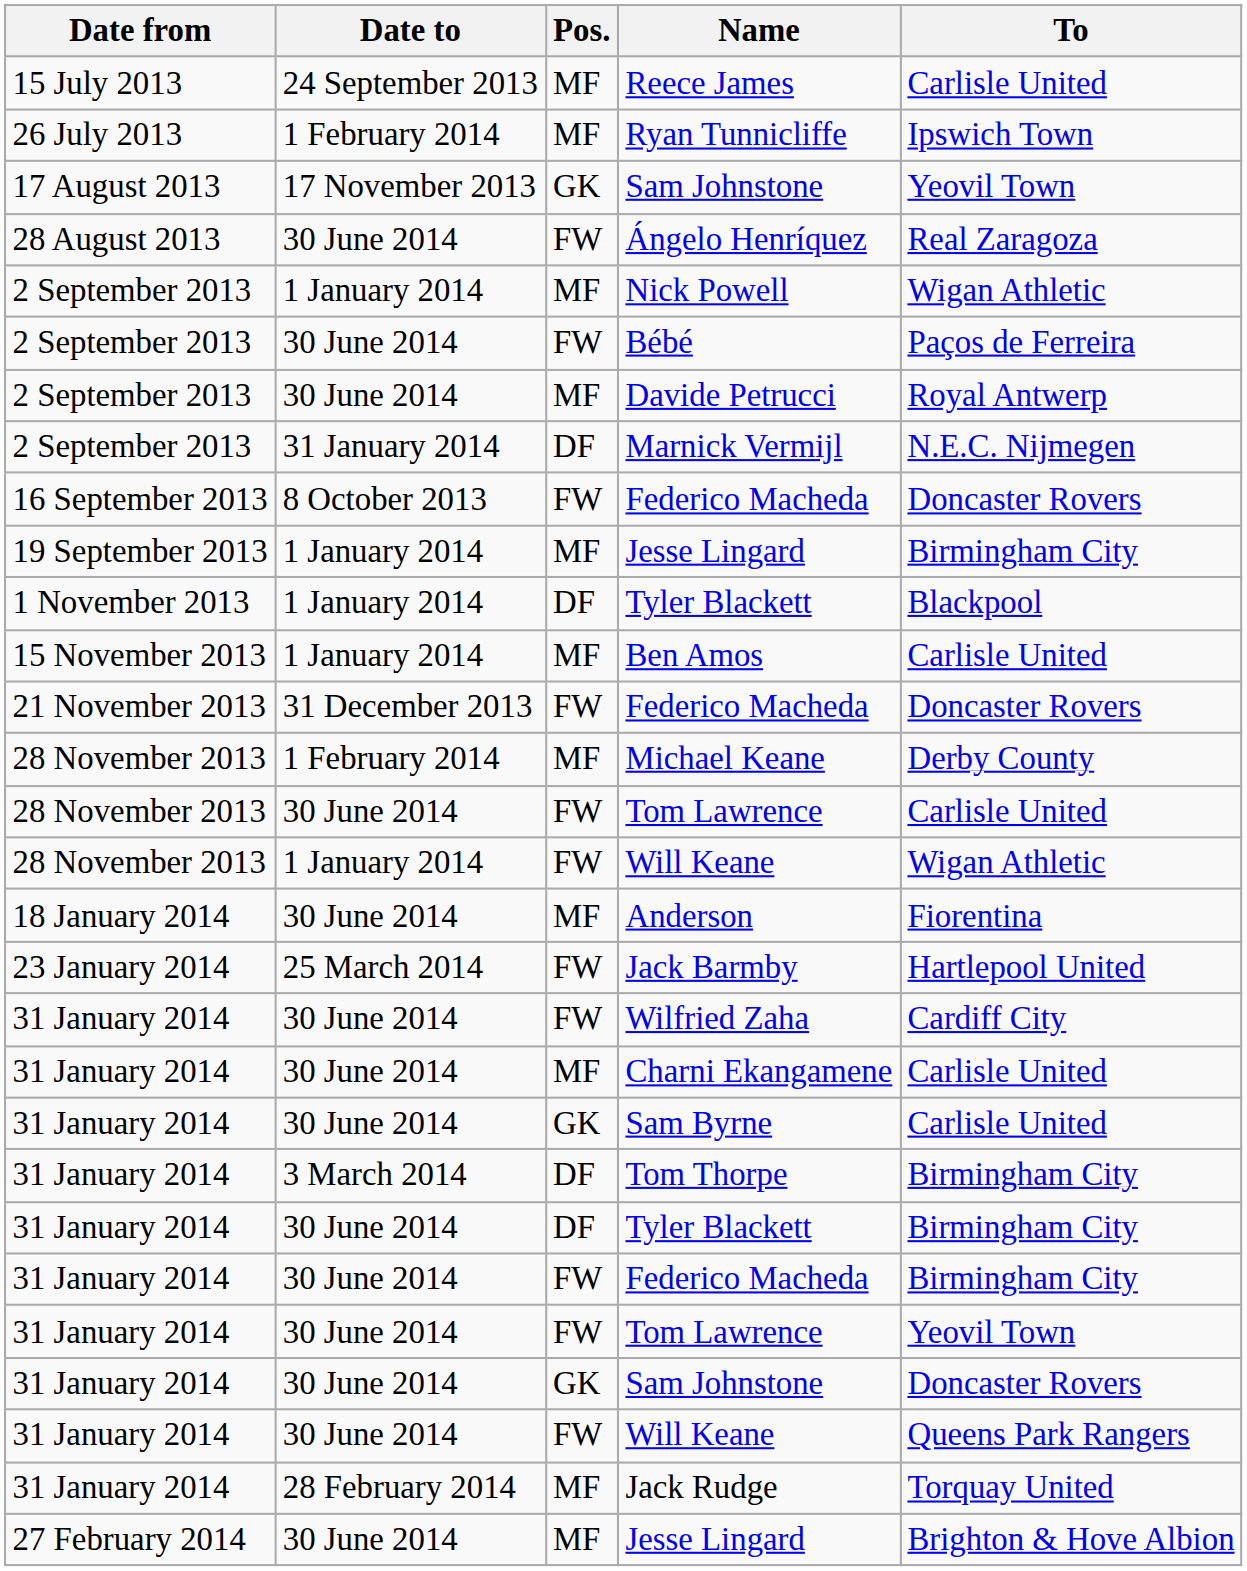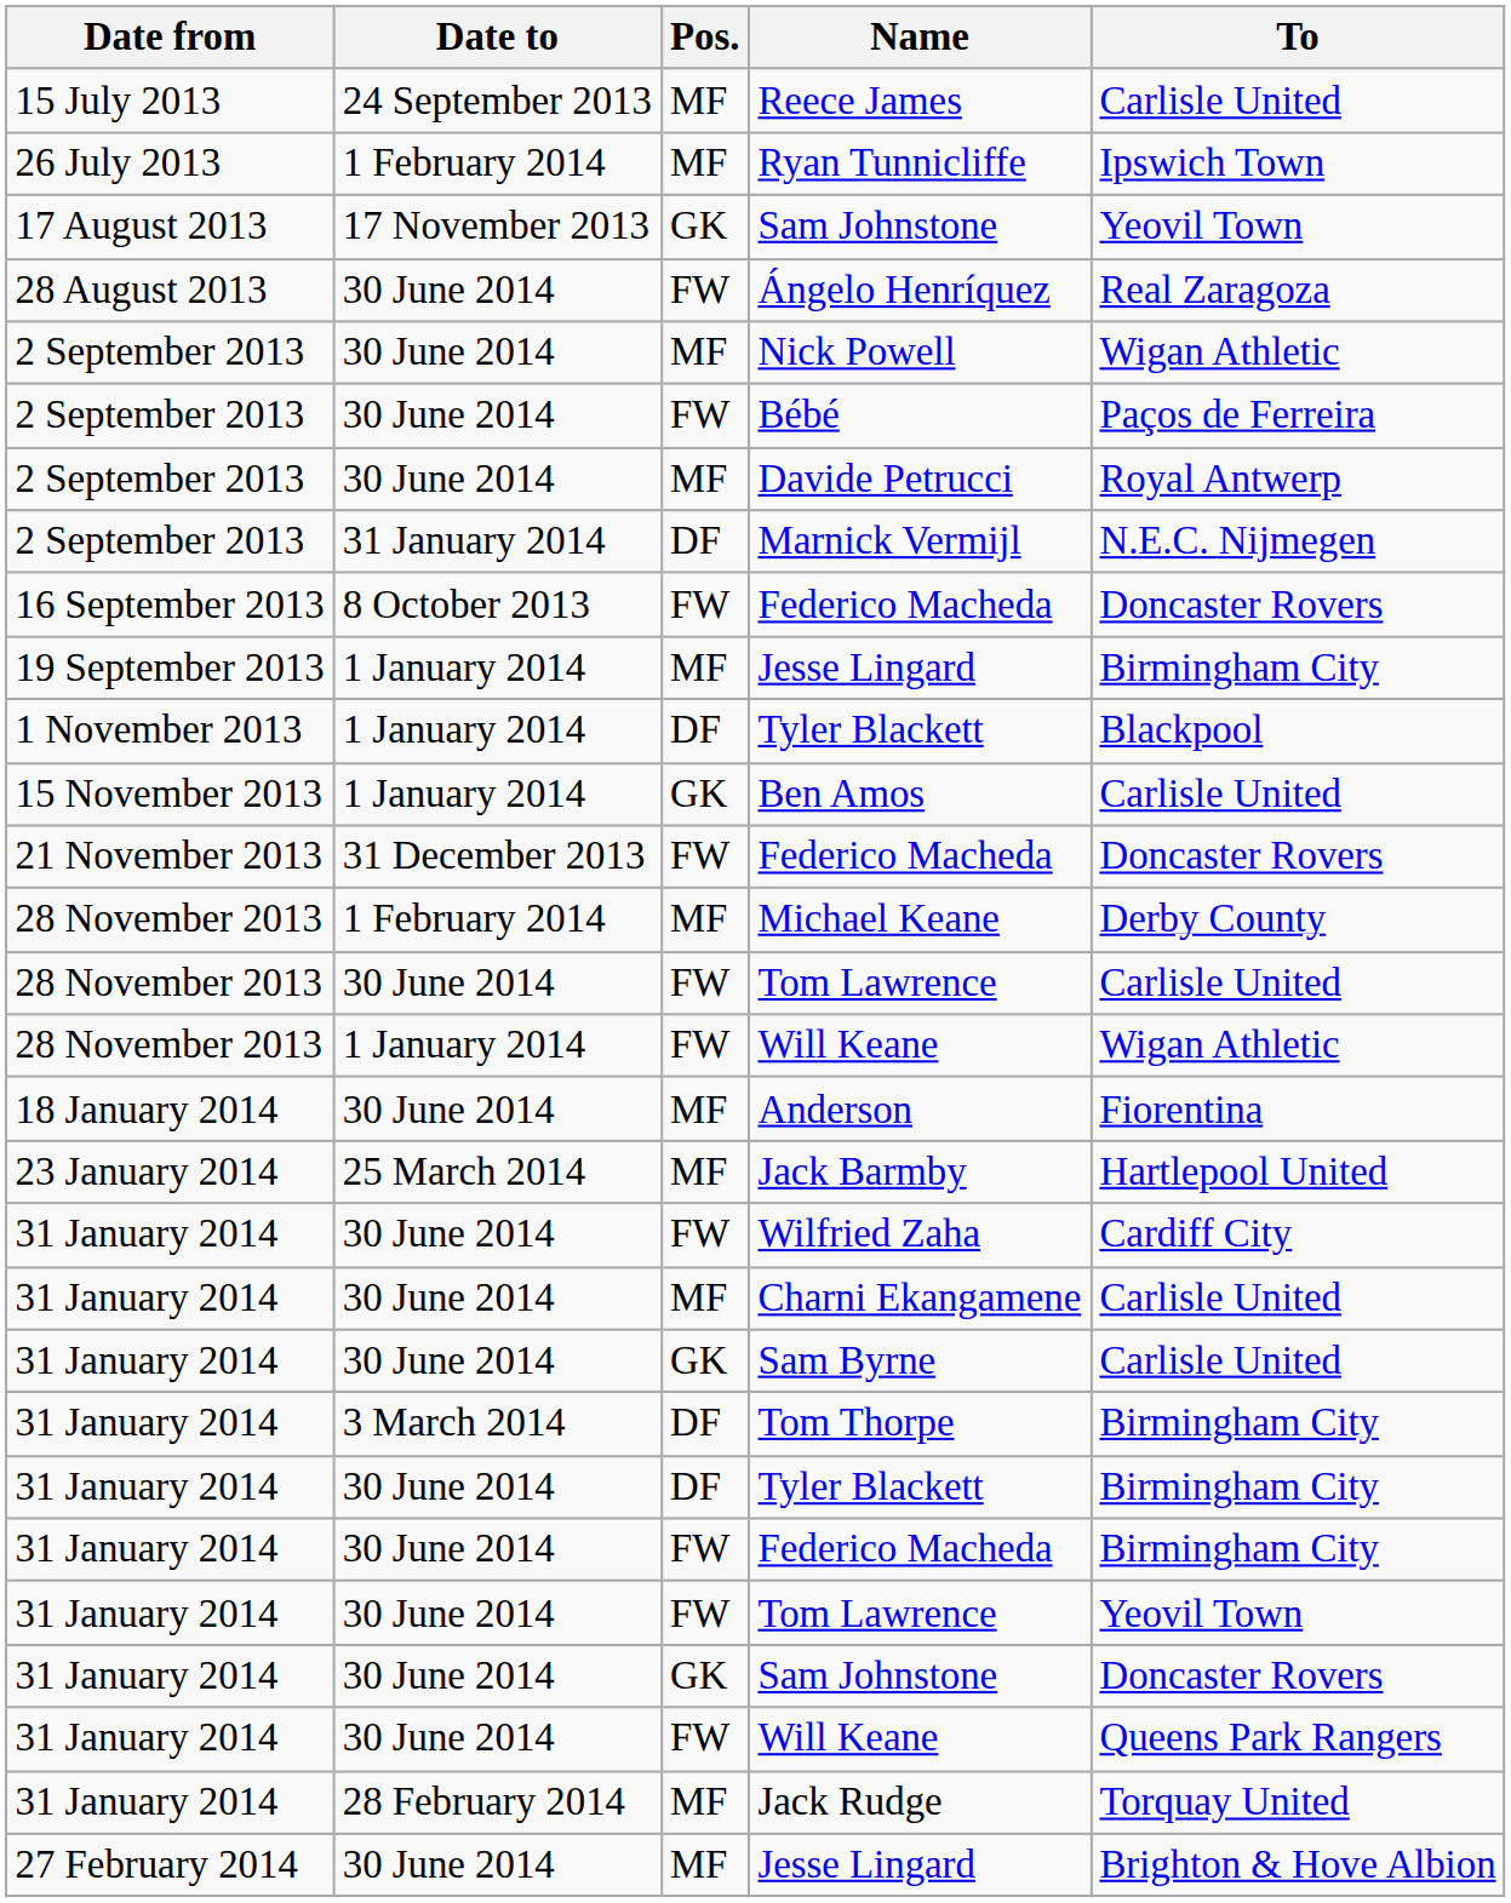Nick Powell | Date to: 1 January 2014 -> 30 June 2014
Ben Amos | Pos.: MF -> GK
Jack Barmby | Pos.: FW -> MF
